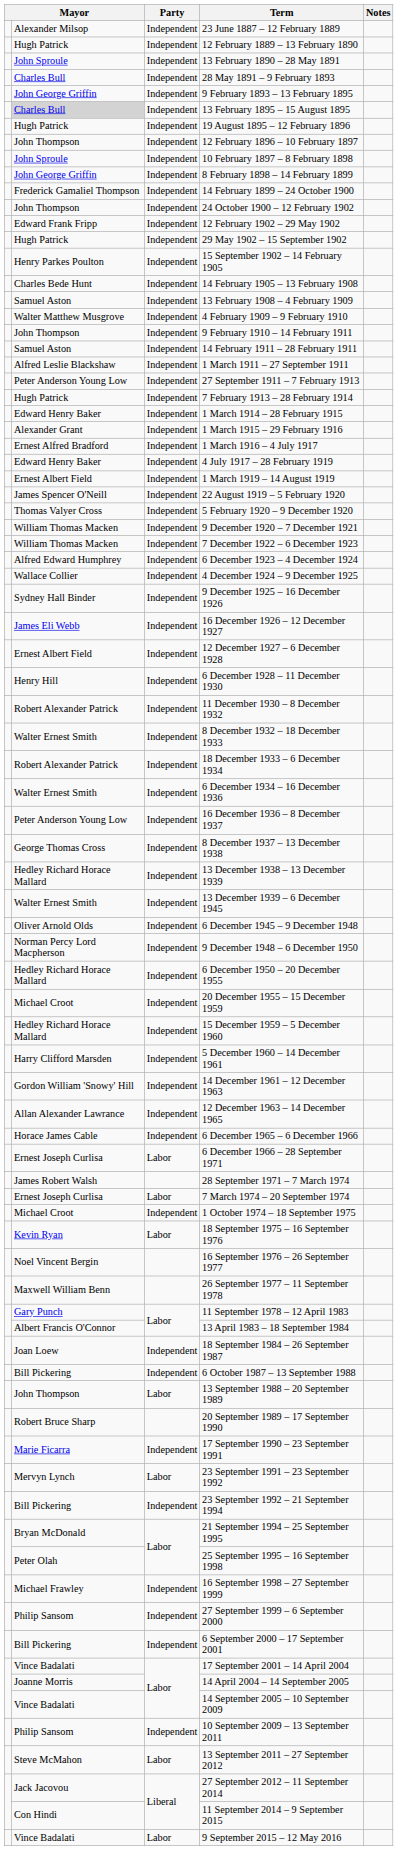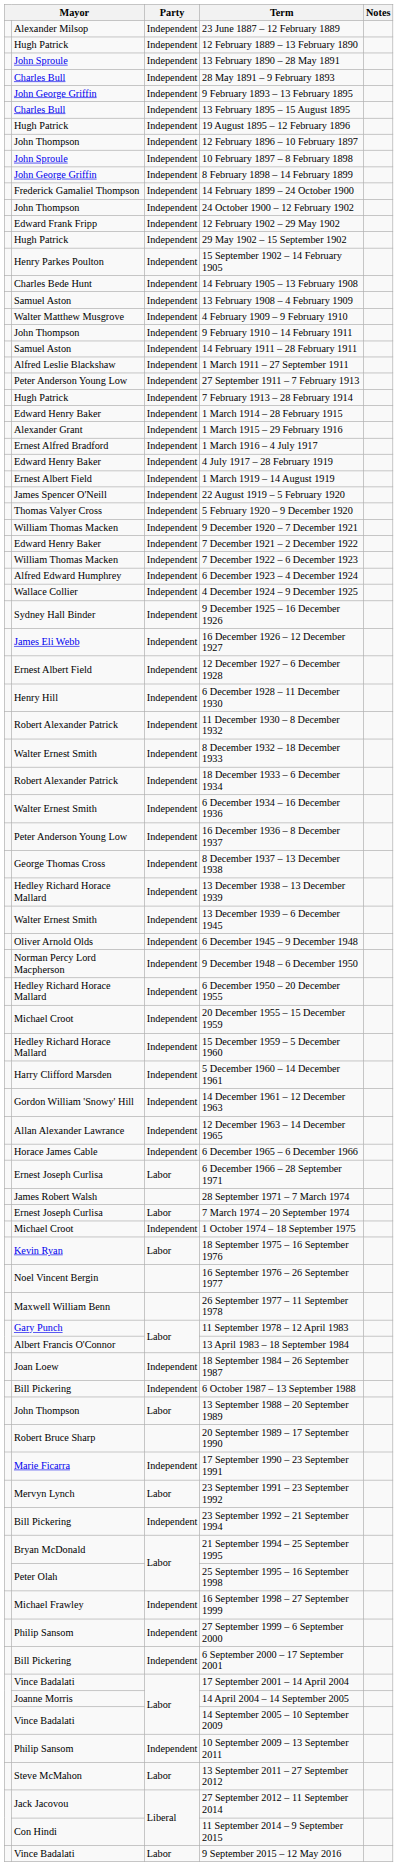13 February 1895 – 15 August 1895 | column 2: lightgrey background -> no background
+ row: Edward Henry Baker | Independent | 7 December 1921 – 2 December 1922
